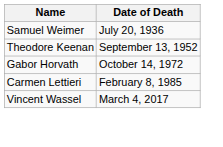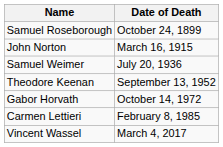+ row: Samuel Roseborough | October 24, 1899
+ row: John Norton | March 16, 1915
